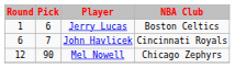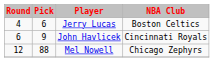Jerry Lucas | Round: 1 -> 4
John Havlicek | Pick: 7 -> 9
Mel Nowell | Pick: 90 -> 88
